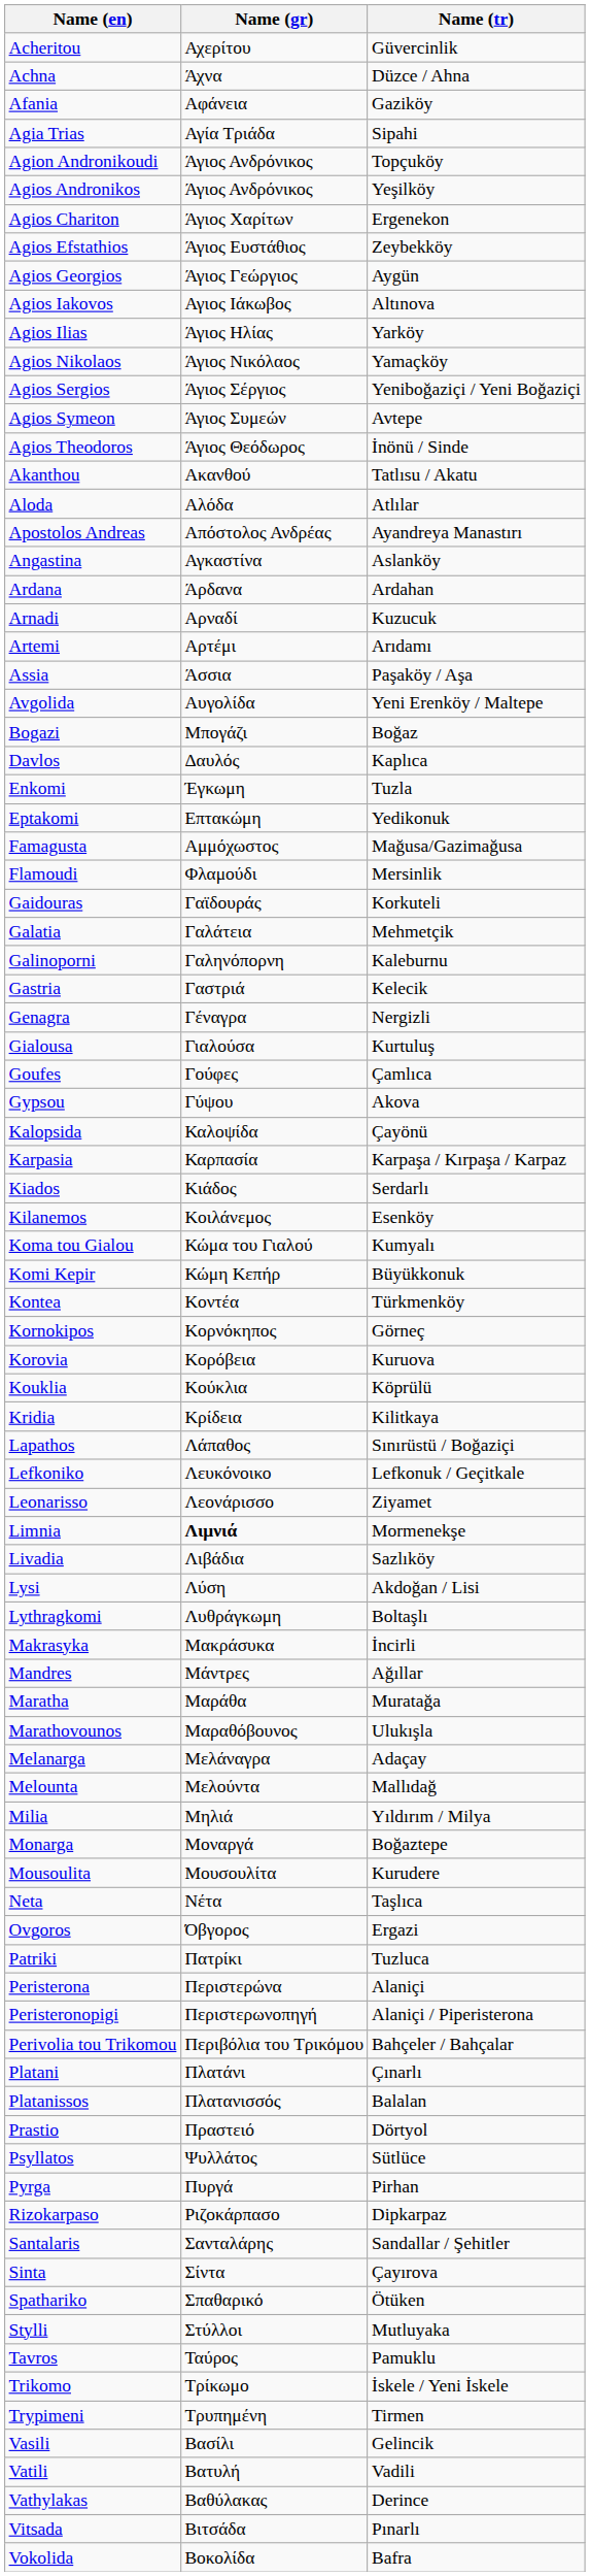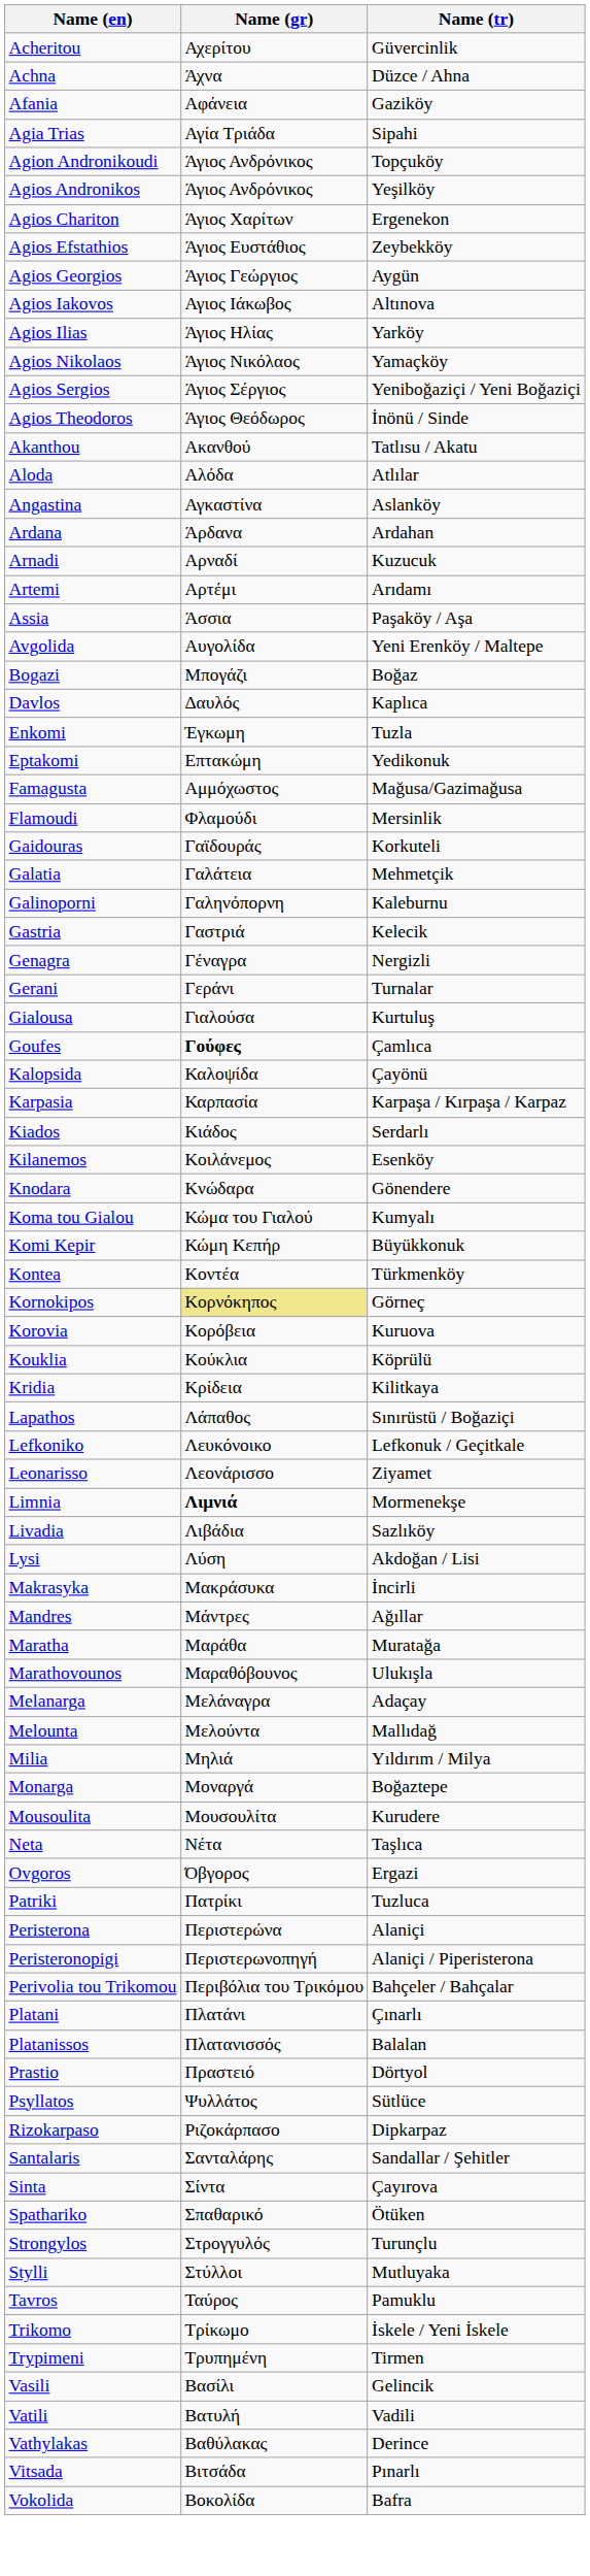- row: Agios Symeon | Άγιος Συμεών | Avtepe
- row: Apostolos Andreas | Απόστολος Ανδρέας | Ayandreya Manastırı
+ row: Gerani | Γεράνι | Turnalar
Goufes | Name (gr): normal -> bold
- row: Gypsou | Γύψου | Akova
+ row: Knodara | Κνώδαρα | Gönendere
Kornokipos | Name (gr): no background -> khaki background
- row: Lythragkomi | Λυθράγκωμη | Boltaşlı
- row: Pyrga | Πυργά | Pirhan
+ row: Strongylos | Στρογγυλός | Turunçlu
